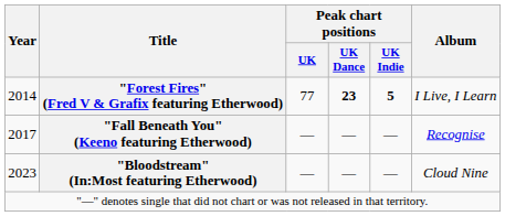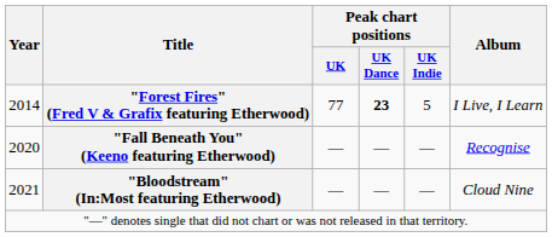"Forest Fires" (Fred V & Grafix featuring Etherwood) | Peak chart positions / UK Indie: bold -> normal
"Fall Beneath You" (Keeno featuring Etherwood) | Year: 2017 -> 2020
"Bloodstream" (In:Most featuring Etherwood) | Year: 2023 -> 2021
